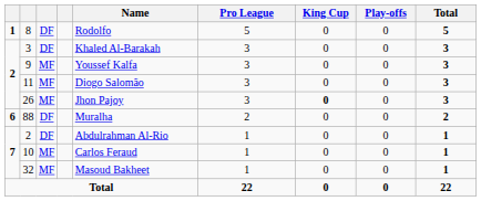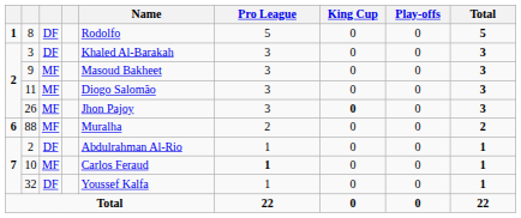9 | Name: Youssef Kalfa -> Masoud Bakheet
88 | column 3: DF -> MF
10 | Pro League: normal -> bold
32 | column 3: MF -> DF
32 | Name: Masoud Bakheet -> Youssef Kalfa
